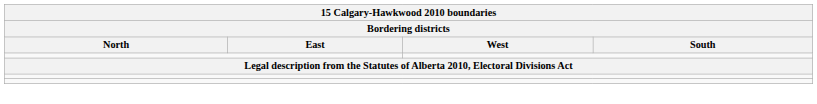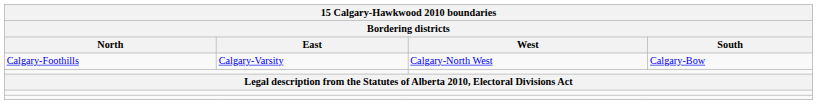+ row: Calgary-Foothills | Calgary-Varsity | Calgary-North West | Calgary-Bow
